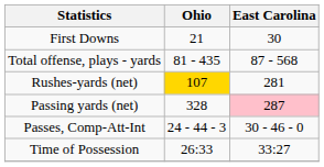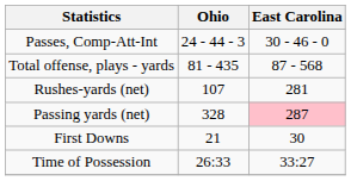rows swapped: First Downs <-> Passes, Comp-Att-Int
Rushes-yards (net) | Ohio: gold background -> no background
